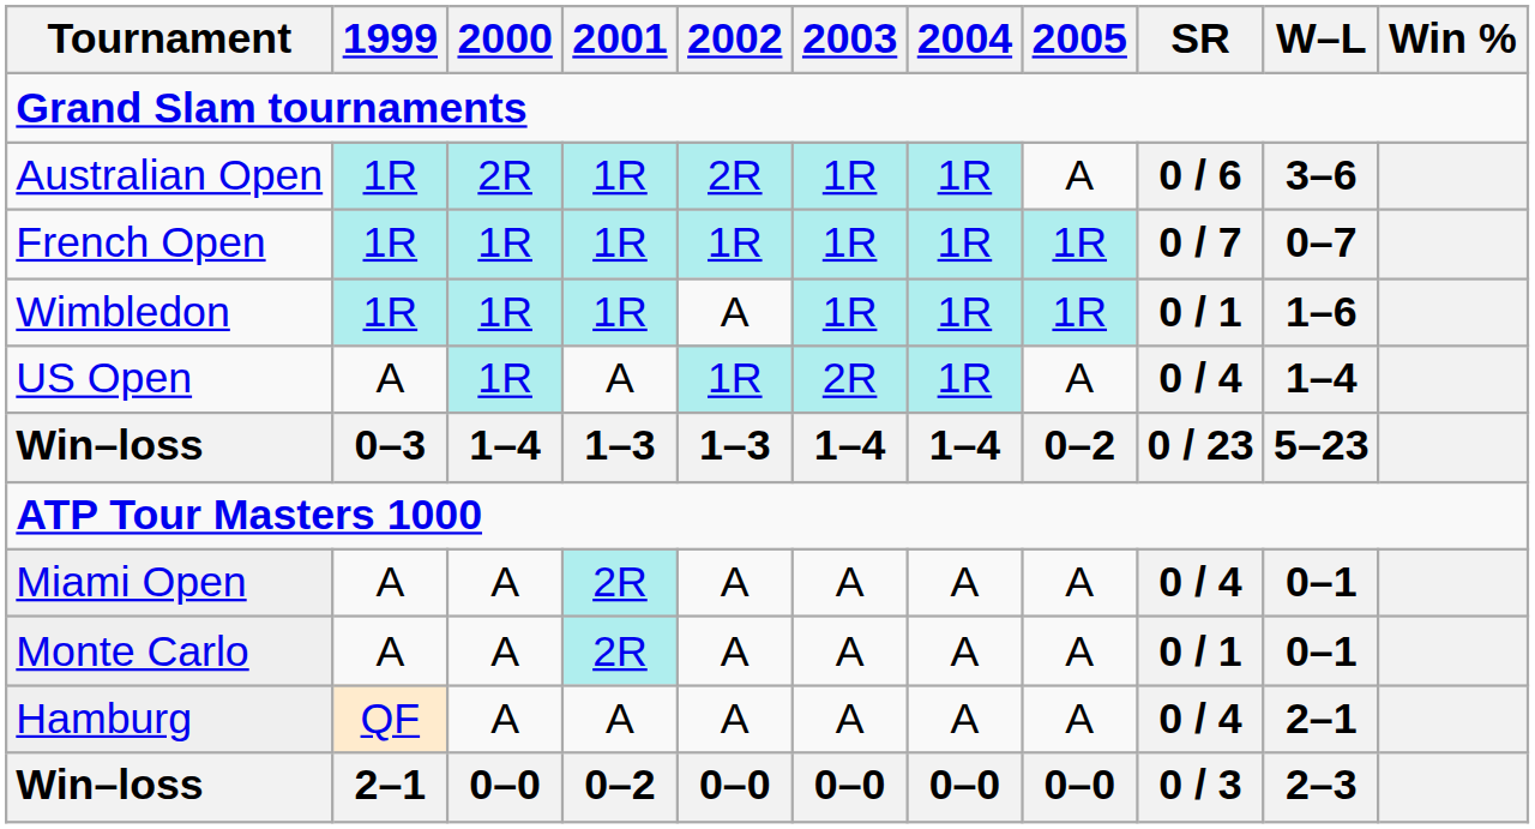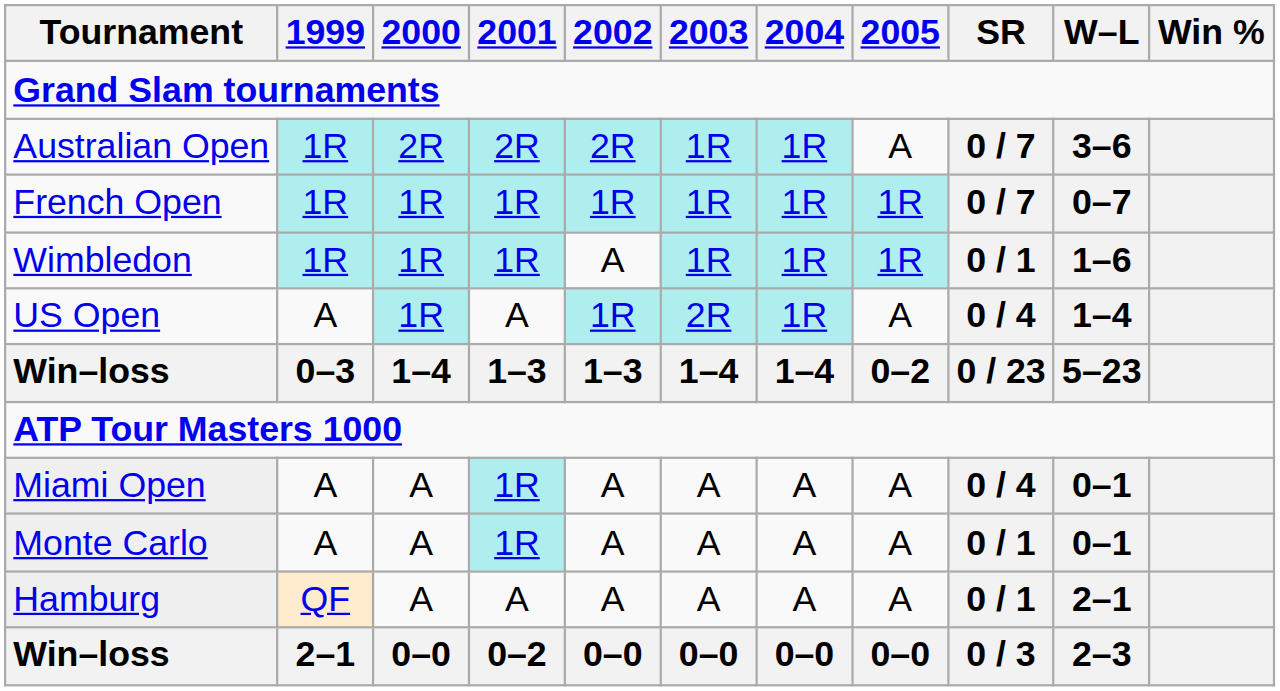Australian Open | 2001: 1R -> 2R
Australian Open | SR: 0 / 6 -> 0 / 7
Miami Open | 2001: 2R -> 1R
Monte Carlo | 2001: 2R -> 1R
Hamburg | SR: 0 / 4 -> 0 / 1
